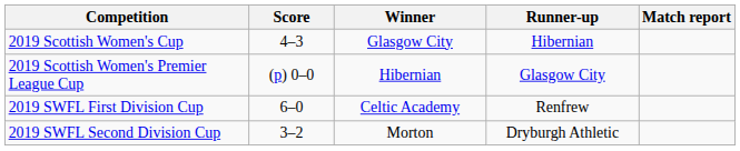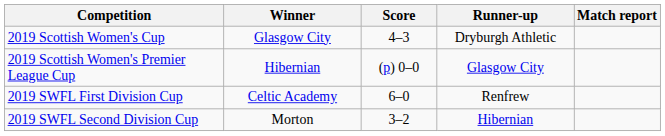columns swapped: Winner <-> Score
2019 Scottish Women's Cup | Runner-up: Hibernian -> Dryburgh Athletic
2019 SWFL Second Division Cup | Runner-up: Dryburgh Athletic -> Hibernian
